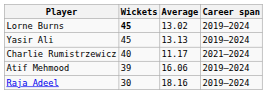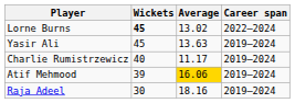Lorne Burns | Career span: 2019–2024 -> 2022–2024
Yasir Ali | Average: 13.13 -> 13.63
Charlie Rumistrzewicz | Career span: 2021–2024 -> 2019–2024
Atif Mehmood | Average: no background -> gold background
